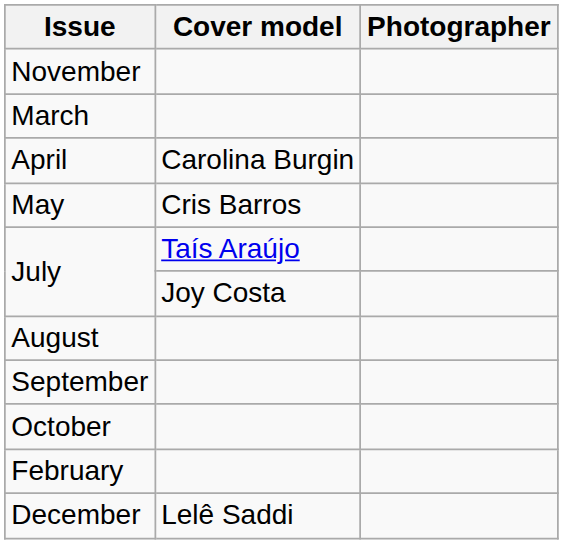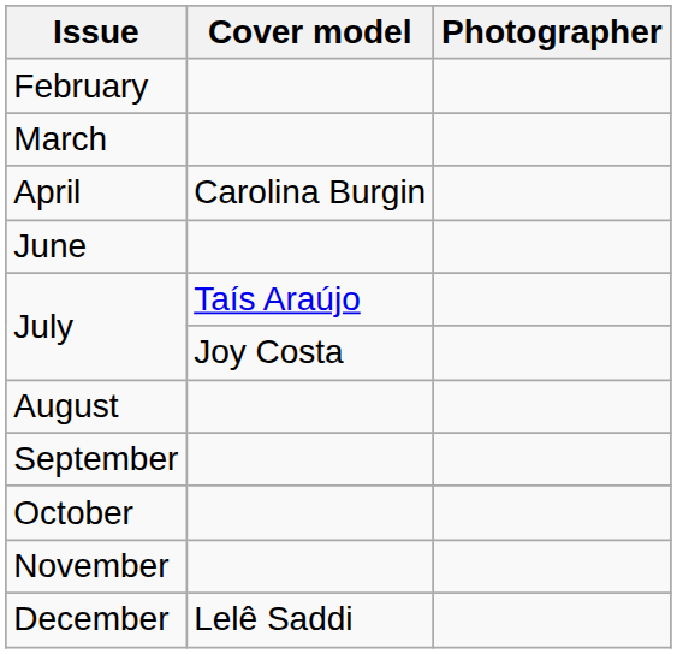rows swapped: February <-> November
- row: May | Cris Barros
+ row: June
